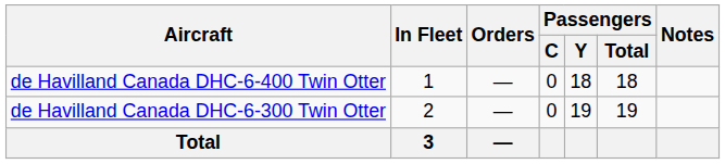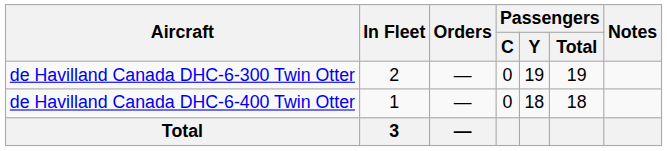rows swapped: de Havilland Canada DHC-6-300 Twin Otter <-> de Havilland Canada DHC-6-400 Twin Otter
